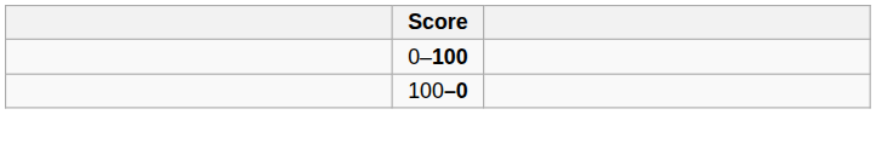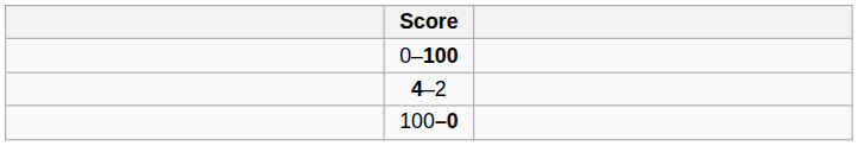+ row: 4–2
